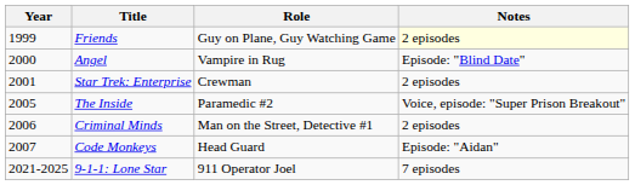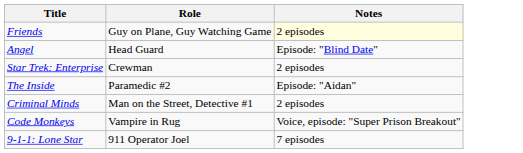- column: Year | 1999 | 2000 | 2001 | 2005 | 2006 | 2007 | 2021-2025
Angel | Role: Vampire in Rug -> Head Guard
The Inside | Notes: Voice, episode: "Super Prison Breakout" -> Episode: "Aidan"
Code Monkeys | Role: Head Guard -> Vampire in Rug
Code Monkeys | Notes: Episode: "Aidan" -> Voice, episode: "Super Prison Breakout"
